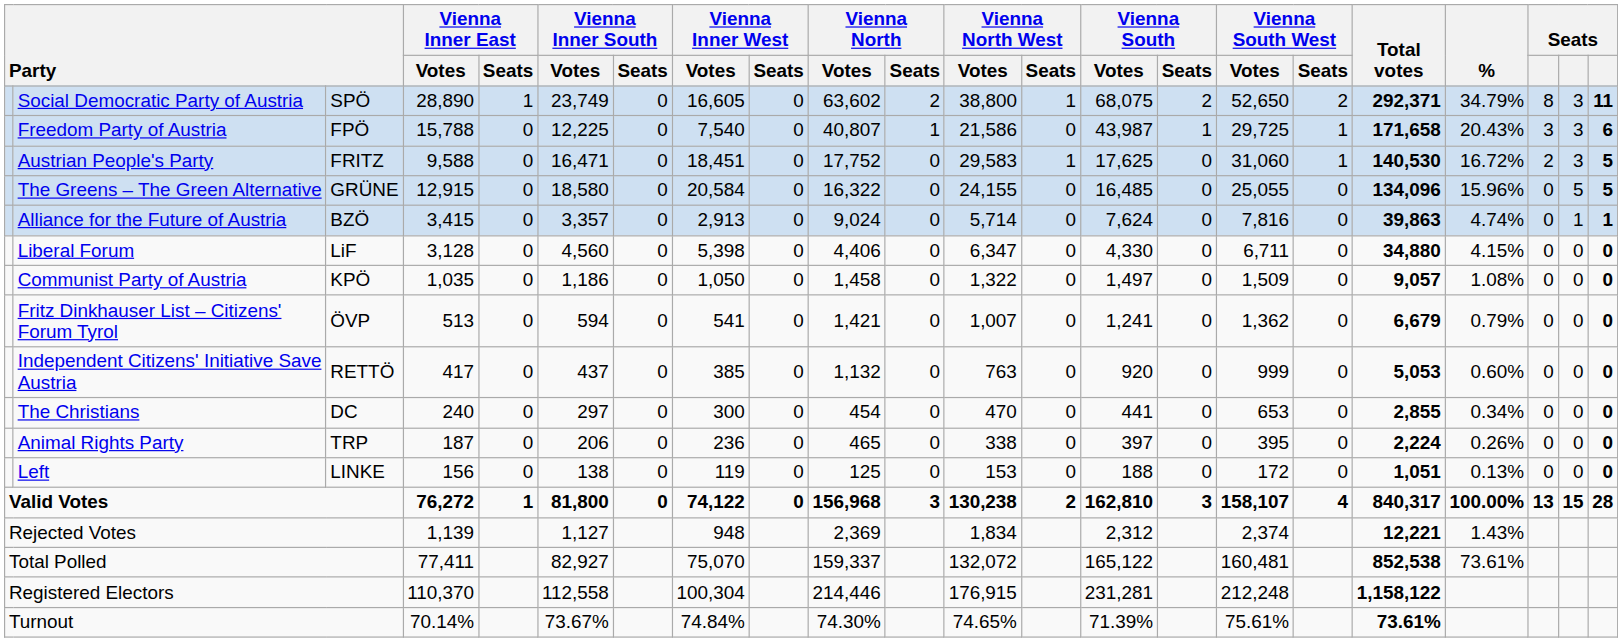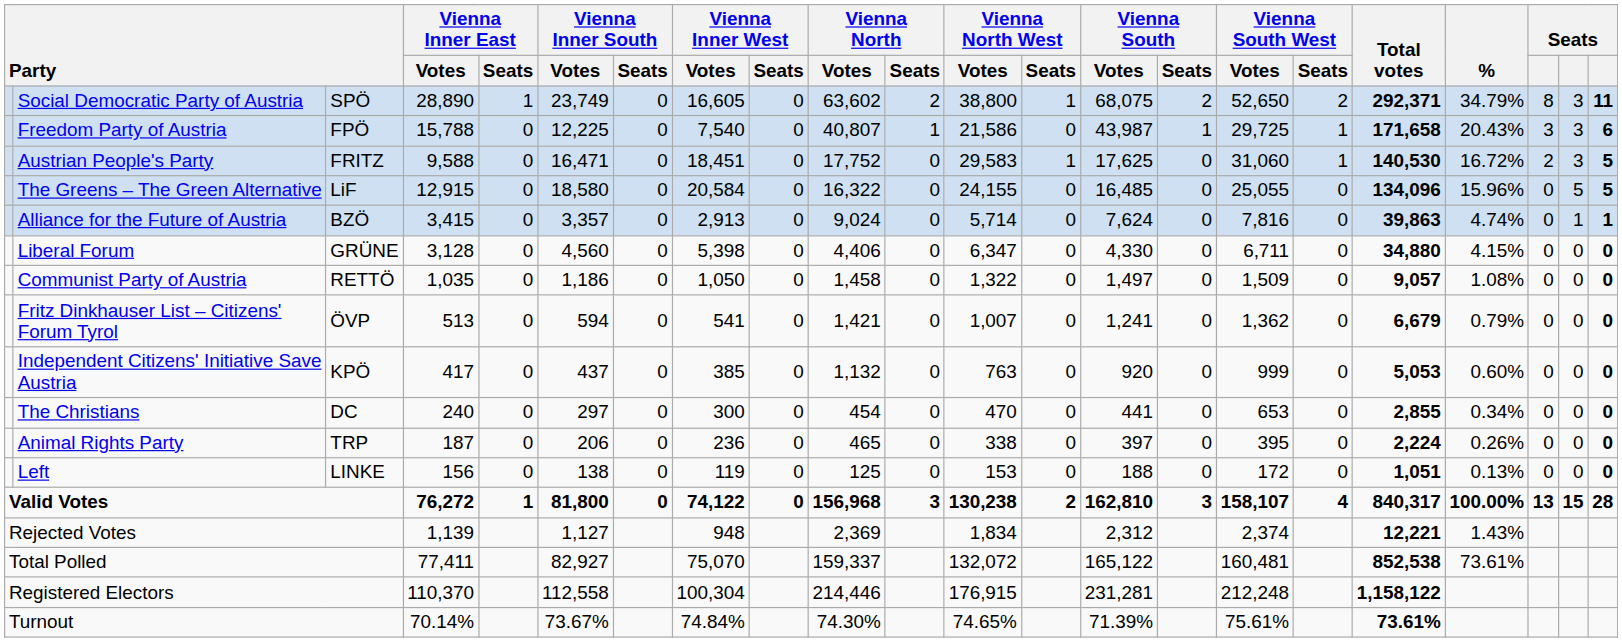The Greens – The Green Alternative | column 3: GRÜNE -> LiF
Liberal Forum | column 3: LiF -> GRÜNE
Communist Party of Austria | column 3: KPÖ -> RETTÖ
Independent Citizens' Initiative Save Austria | column 3: RETTÖ -> KPÖ
